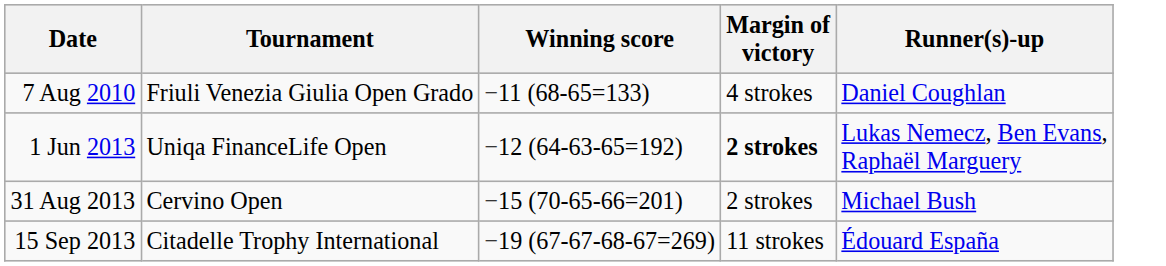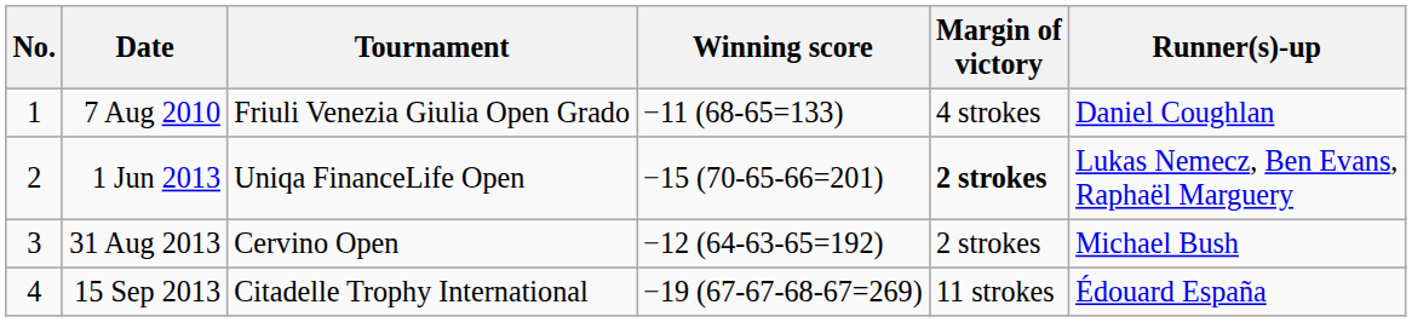+ column: No. | 1 | 2 | 3 | 4
1 Jun 2013 | Winning score: −12 (64-63-65=192) -> −15 (70-65-66=201)
31 Aug 2013 | Winning score: −15 (70-65-66=201) -> −12 (64-63-65=192)
